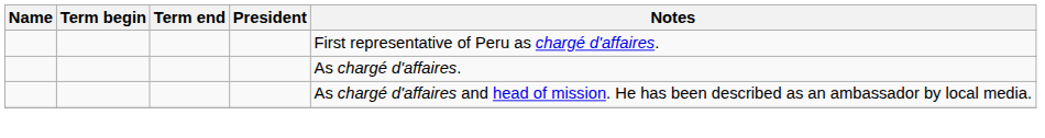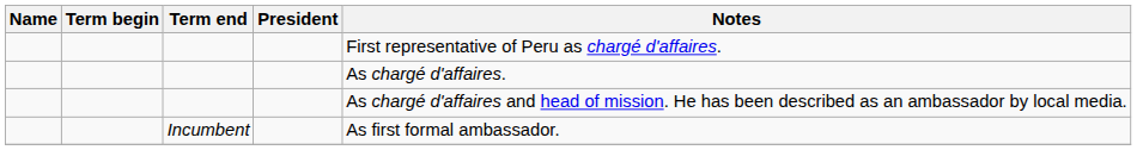+ row: Incumbent | As first formal ambassador.
